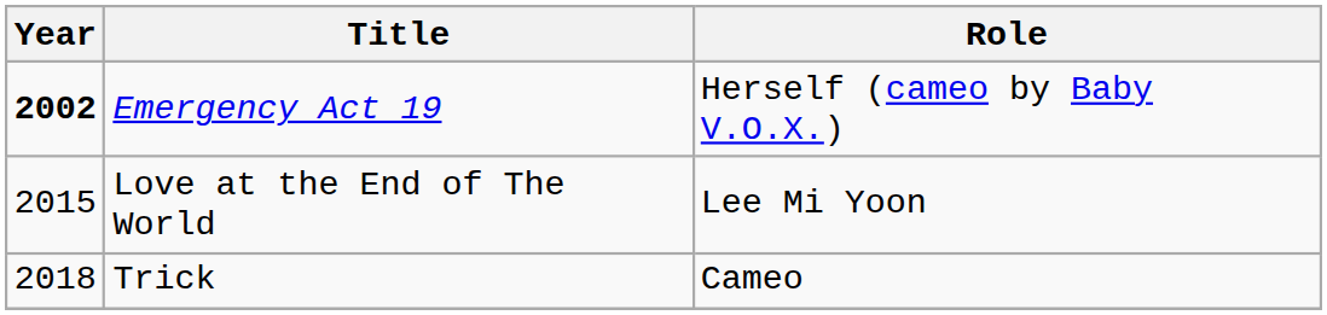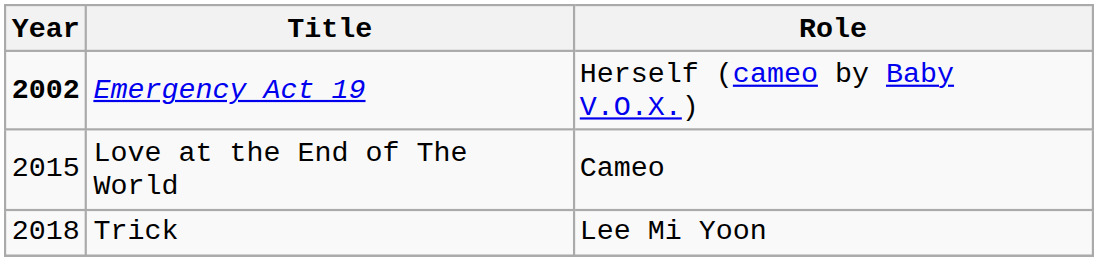Love at the End of The World | Role: Lee Mi Yoon -> Cameo
Trick | Role: Cameo -> Lee Mi Yoon
